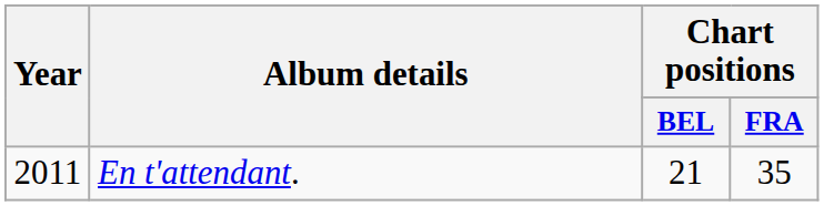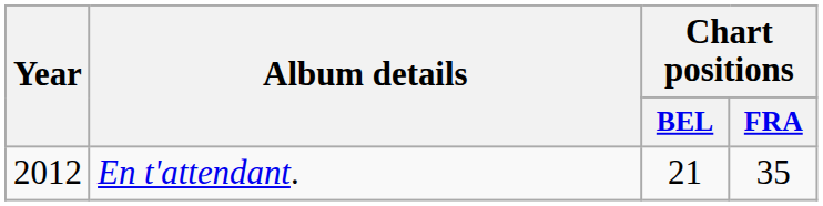En t'attendant. | Year: 2011 -> 2012
